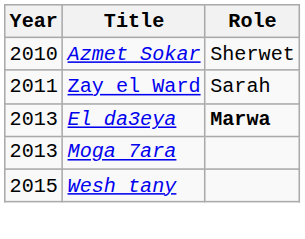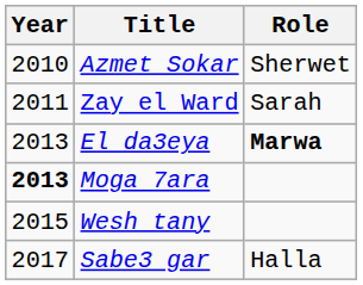Moga 7ara | Year: normal -> bold
+ row: 2017 | Sabe3 gar | Halla
